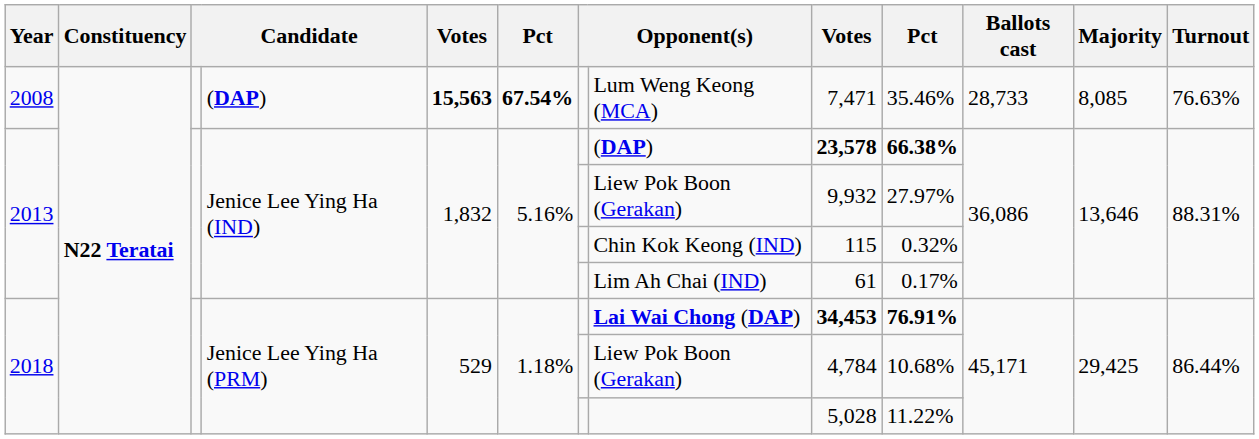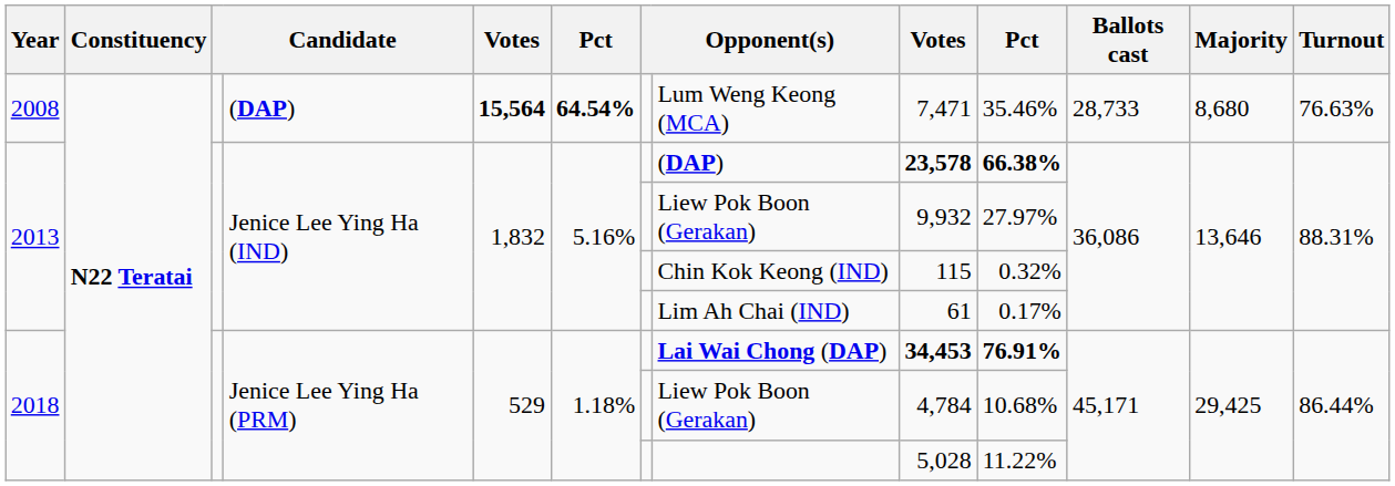2008 | column 5: 15,563 -> 15,564
2008 | column 6: 67.54% -> 64.54%
2008 | Majority: 8,085 -> 8,680
